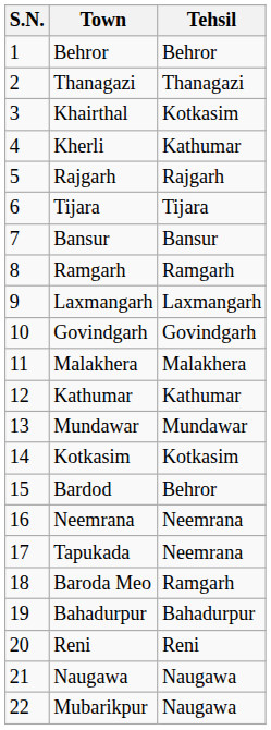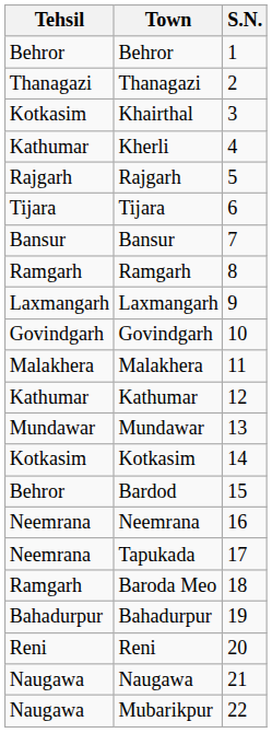columns swapped: S.N. <-> Tehsil
